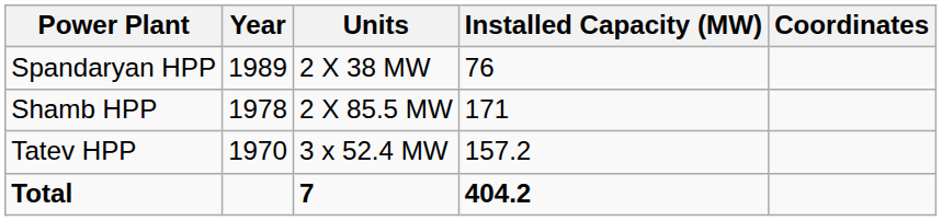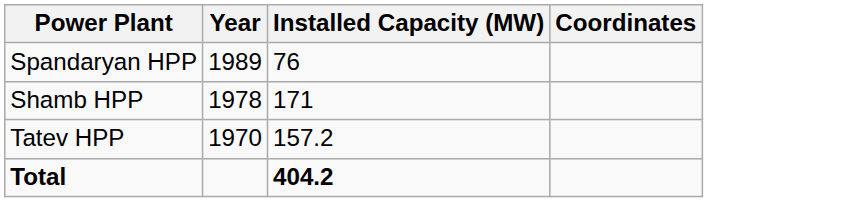- column: Units | 2 X 38 MW | 2 X 85.5 MW | 3 x 52.4 MW | 7
